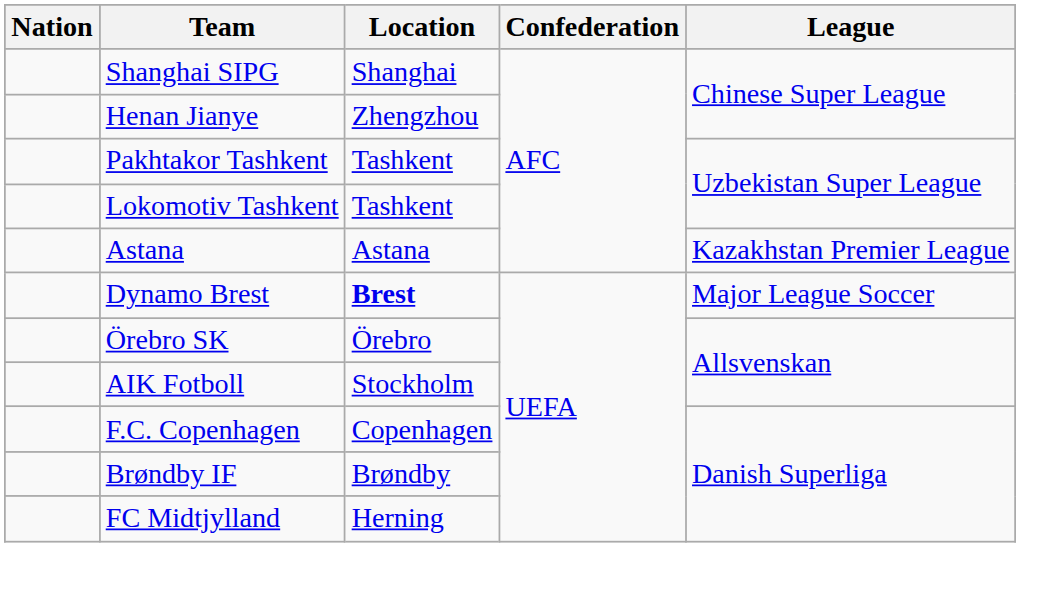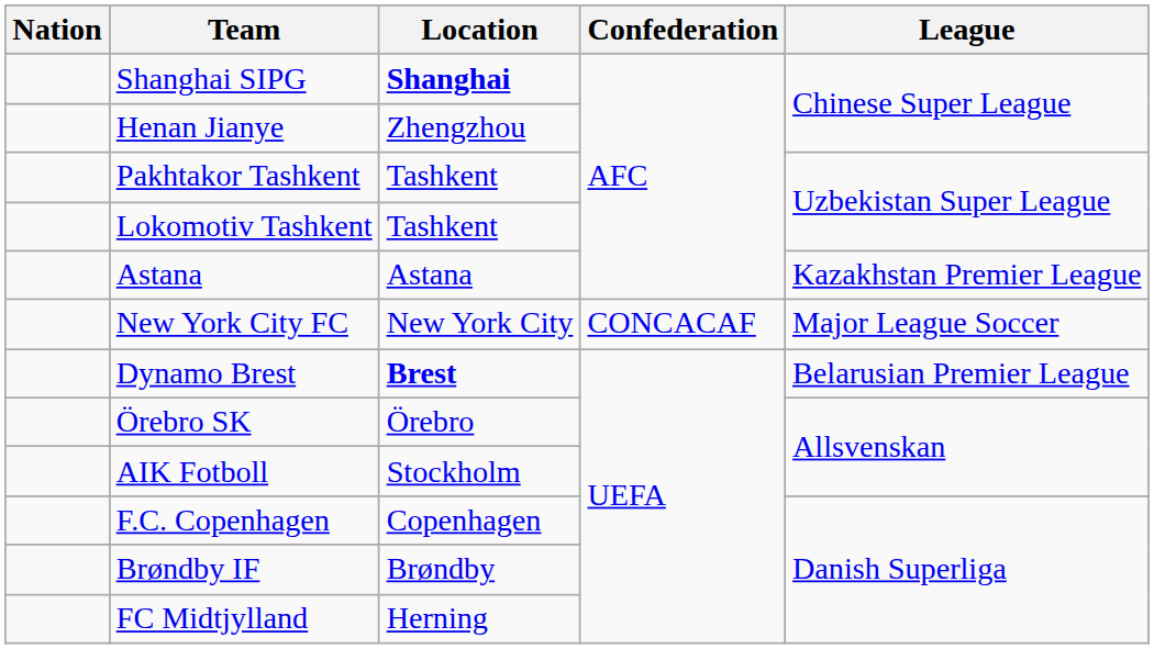Shanghai SIPG | Location: normal -> bold
+ row: New York City FC | New York City | CONCACAF | Major League Soccer
Dynamo Brest | League: Major League Soccer -> Belarusian Premier League
